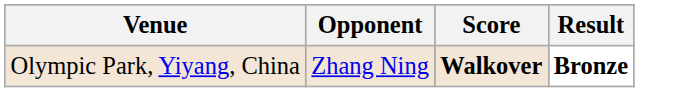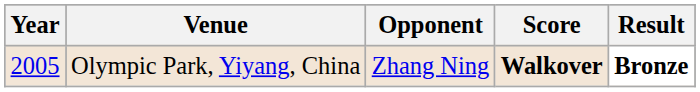+ column: Year | 2005
